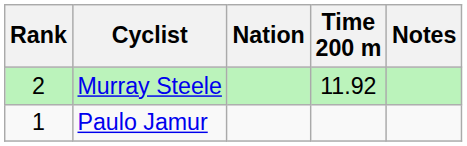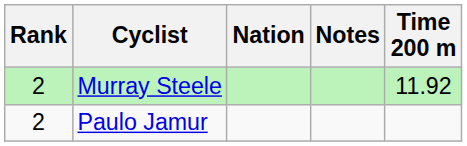columns swapped: Time 200 m <-> Notes
Paulo Jamur | Rank: 1 -> 2
